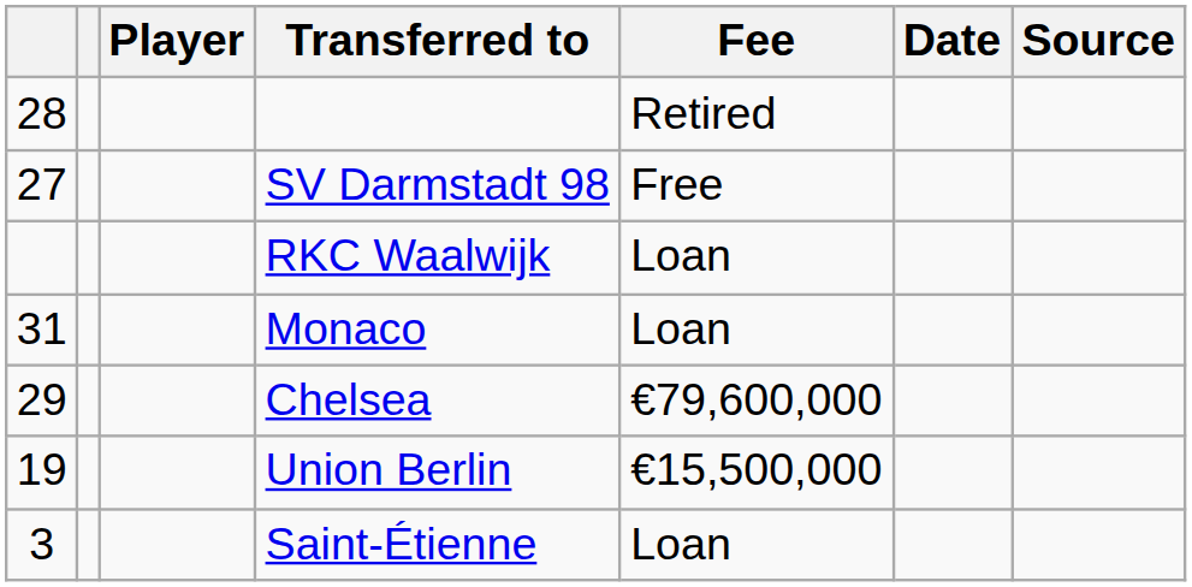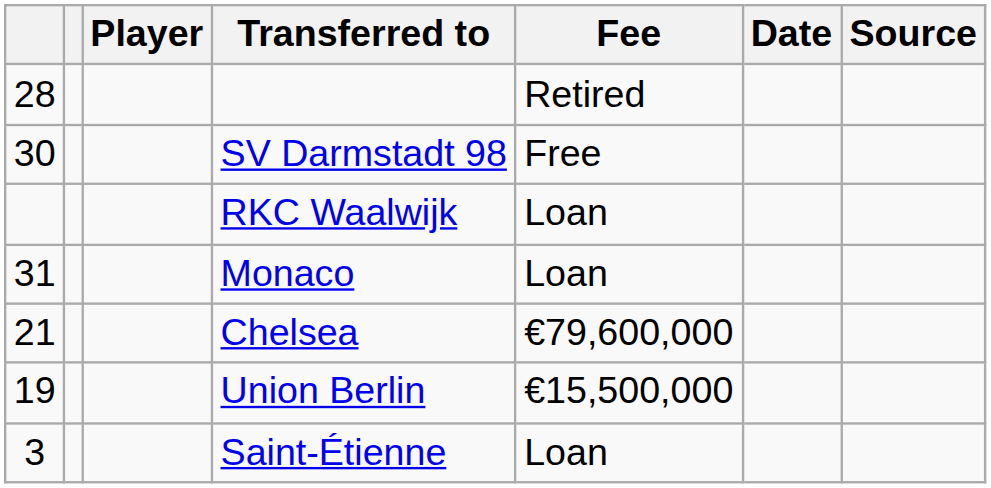SV Darmstadt 98 | column 1: 27 -> 30
Chelsea | column 1: 29 -> 21
